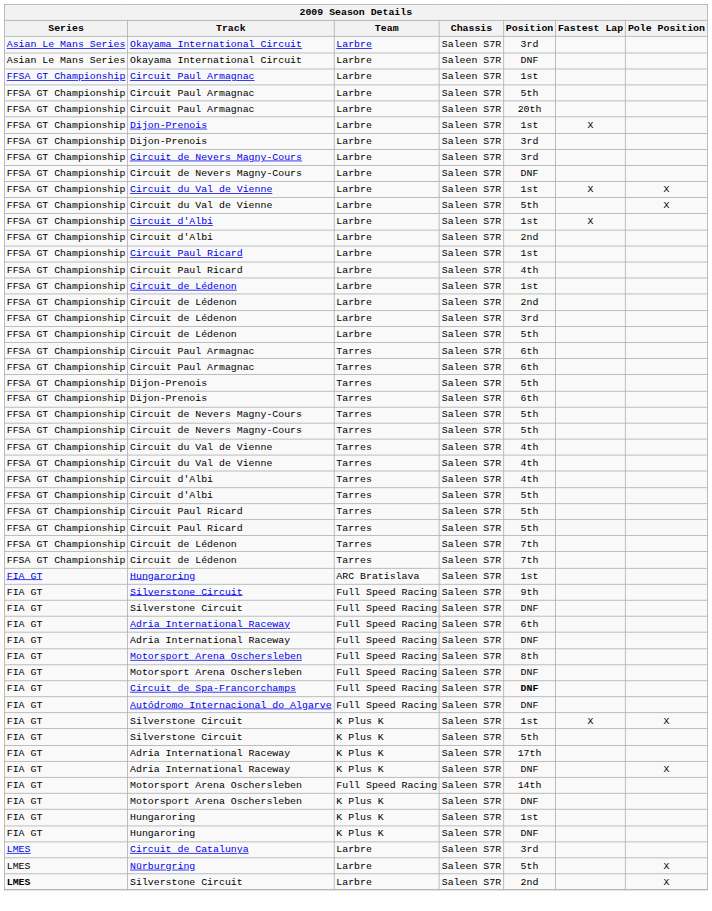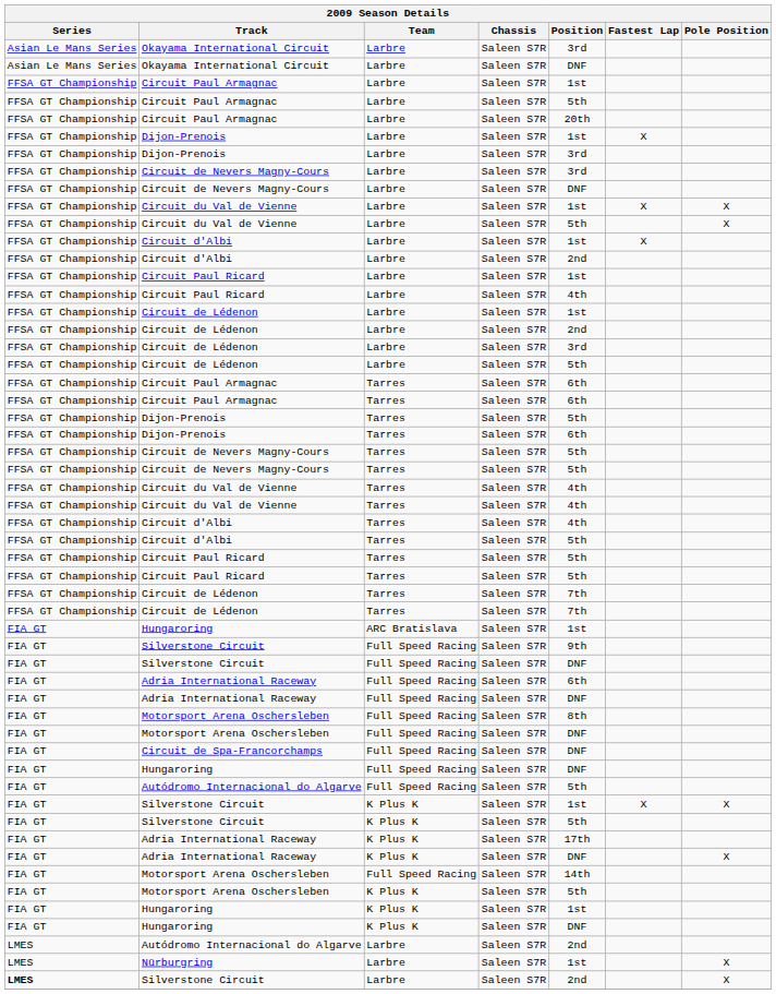Circuit de Spa-Francorchamps | Position: bold -> normal
+ row: FIA GT | Hungaroring | Full Speed Racing | Saleen S7R | DNF
Autódromo Internacional do Algarve / Full Speed Racing | Position: DNF -> 5th
Motorsport Arena Oschersleben / K Plus K | Position: DNF -> 5th
- row: LMES | Circuit de Catalunya | Larbre | Saleen S7R | 3rd
+ row: LMES | Autódromo Internacional do Algarve | Larbre | Saleen S7R | 2nd
Nürburgring | Position: 5th -> 1st
